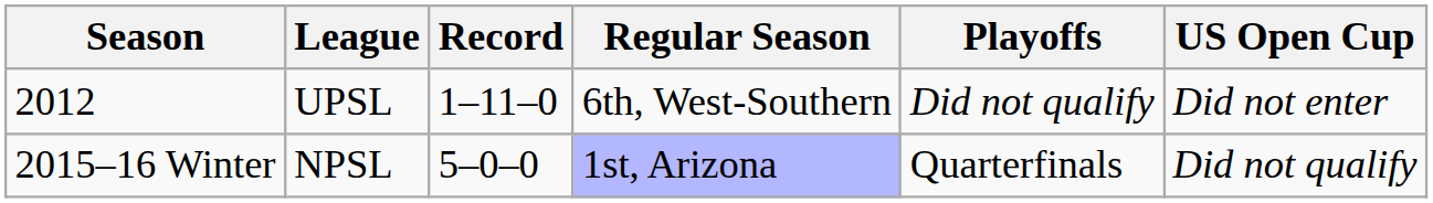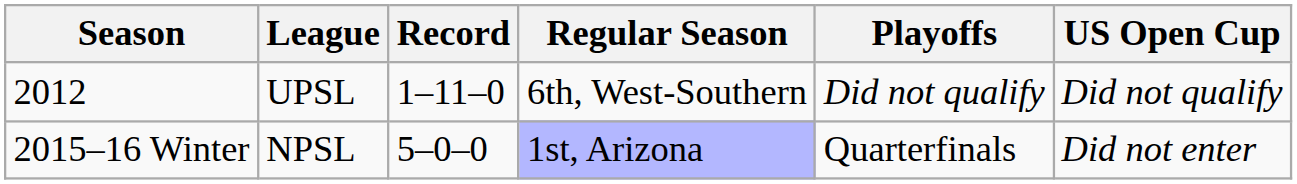2012 | US Open Cup: Did not enter -> Did not qualify
2015–16 Winter | US Open Cup: Did not qualify -> Did not enter
